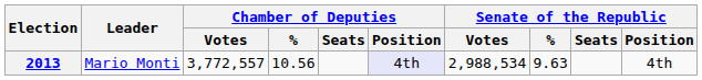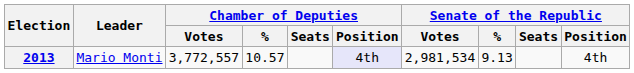2013 | Chamber of Deputies / %: 10.56 -> 10.57
2013 | Senate of the Republic / Votes: 2,988,534 -> 2,981,534
2013 | Senate of the Republic / %: 9.63 -> 9.13
